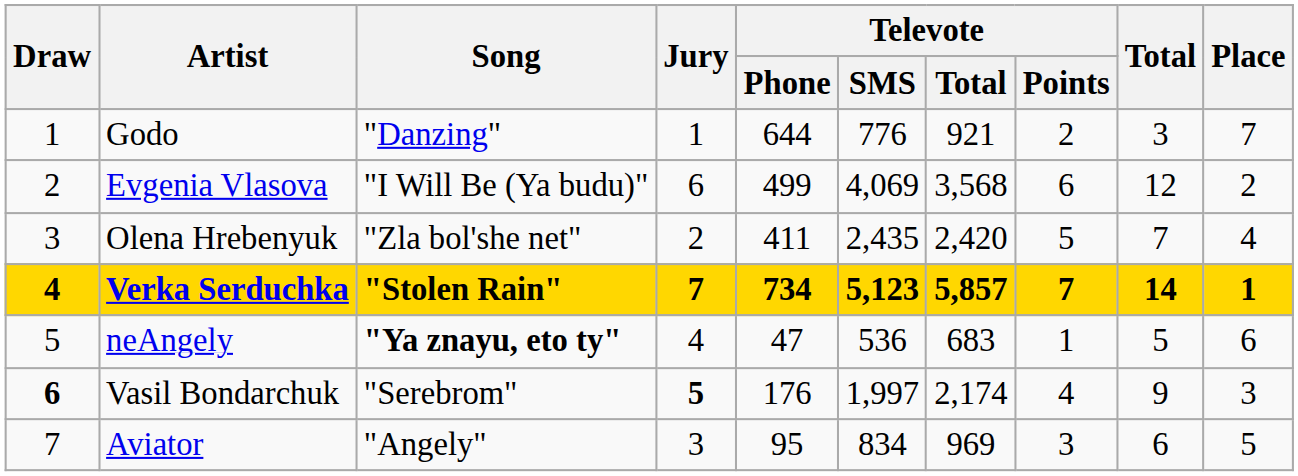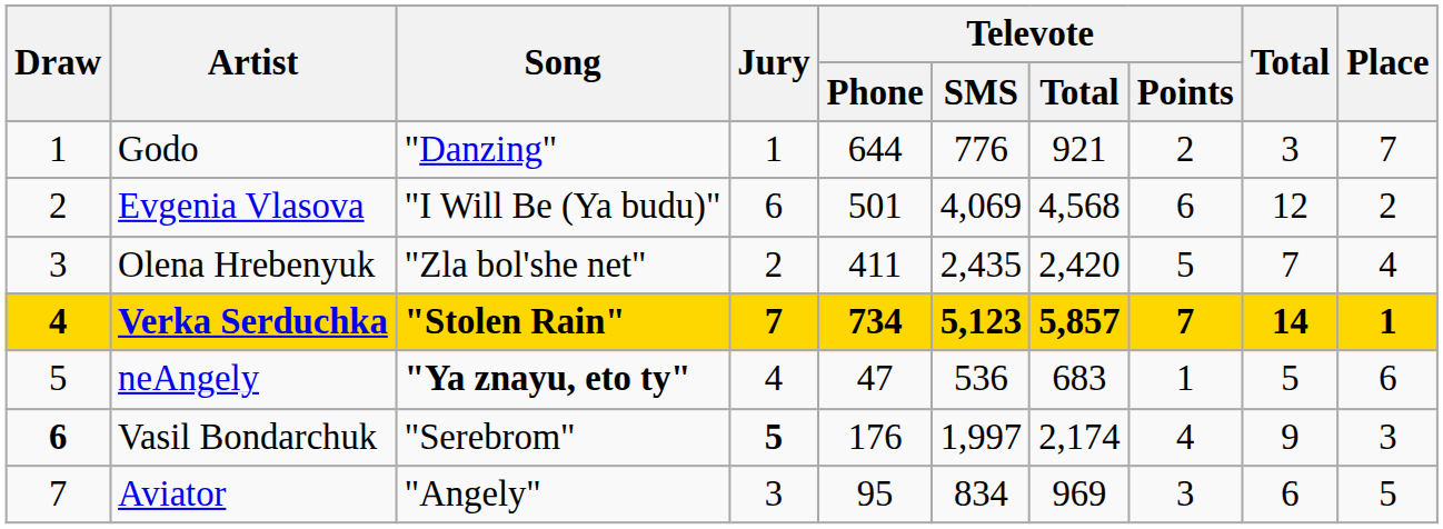Evgenia Vlasova | Televote / Phone: 499 -> 501
Evgenia Vlasova | Televote / Total: 3,568 -> 4,568
